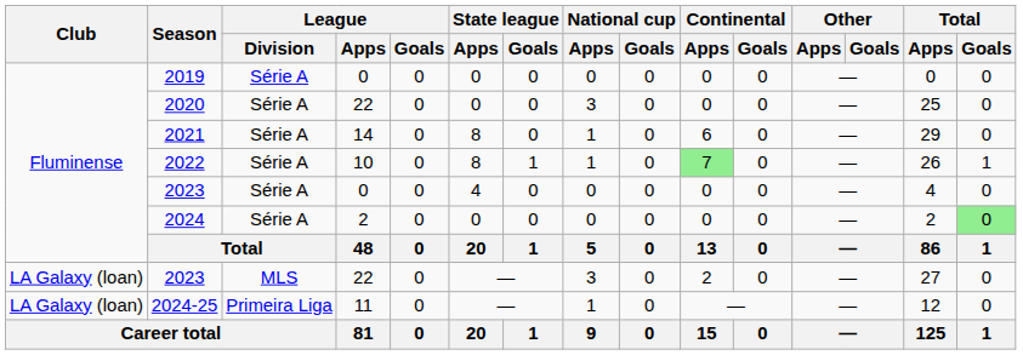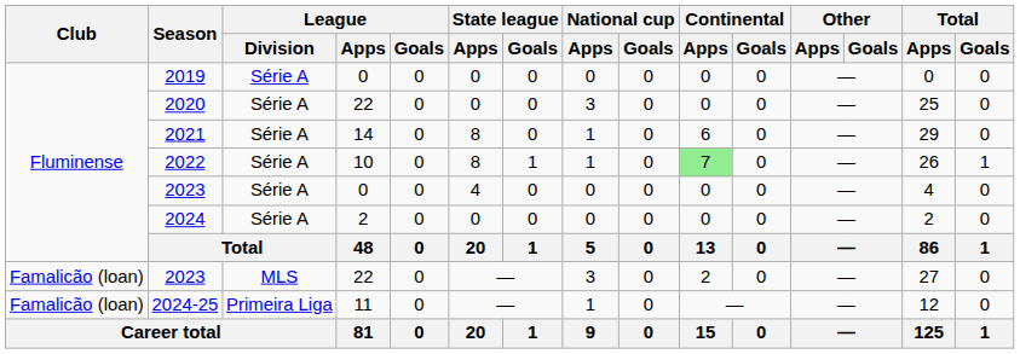2024 | Total / Goals: lightgreen background -> no background
2023 / 22 | Club: LA Galaxy (loan) -> Famalicão (loan)
2024-25 | Club: LA Galaxy (loan) -> Famalicão (loan)
